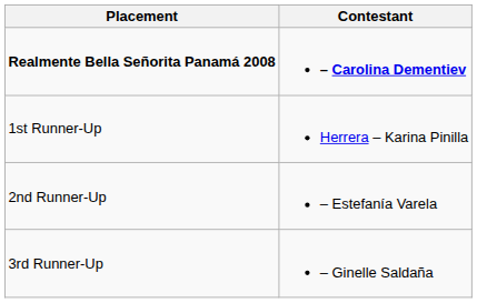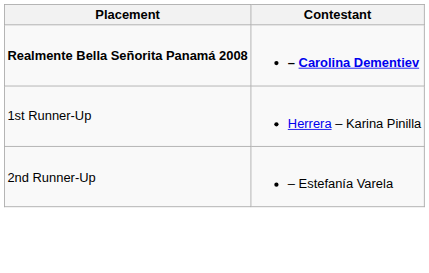- row: 3rd Runner-Up | – Ginelle Saldaña
